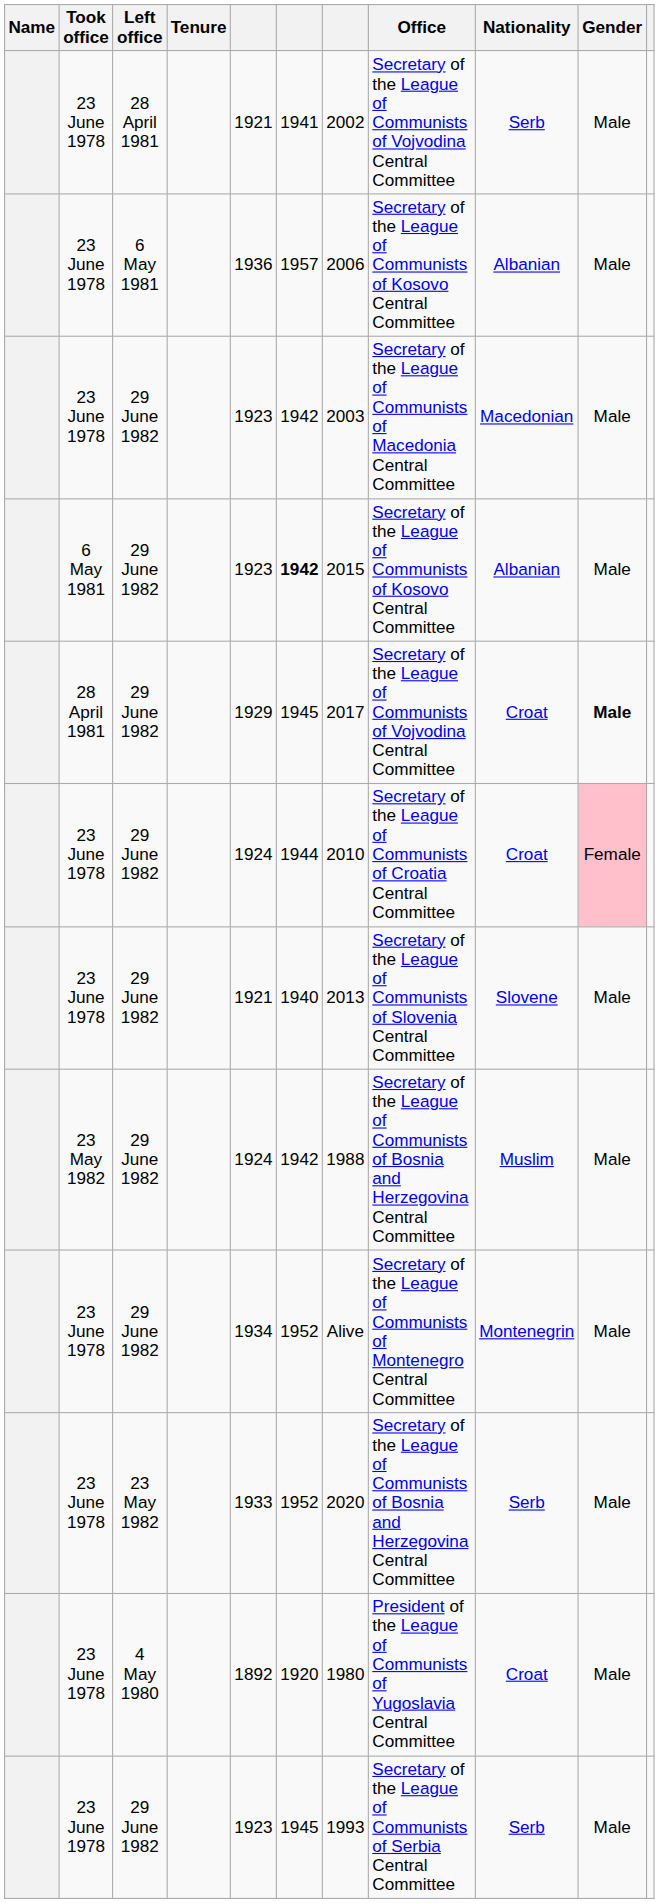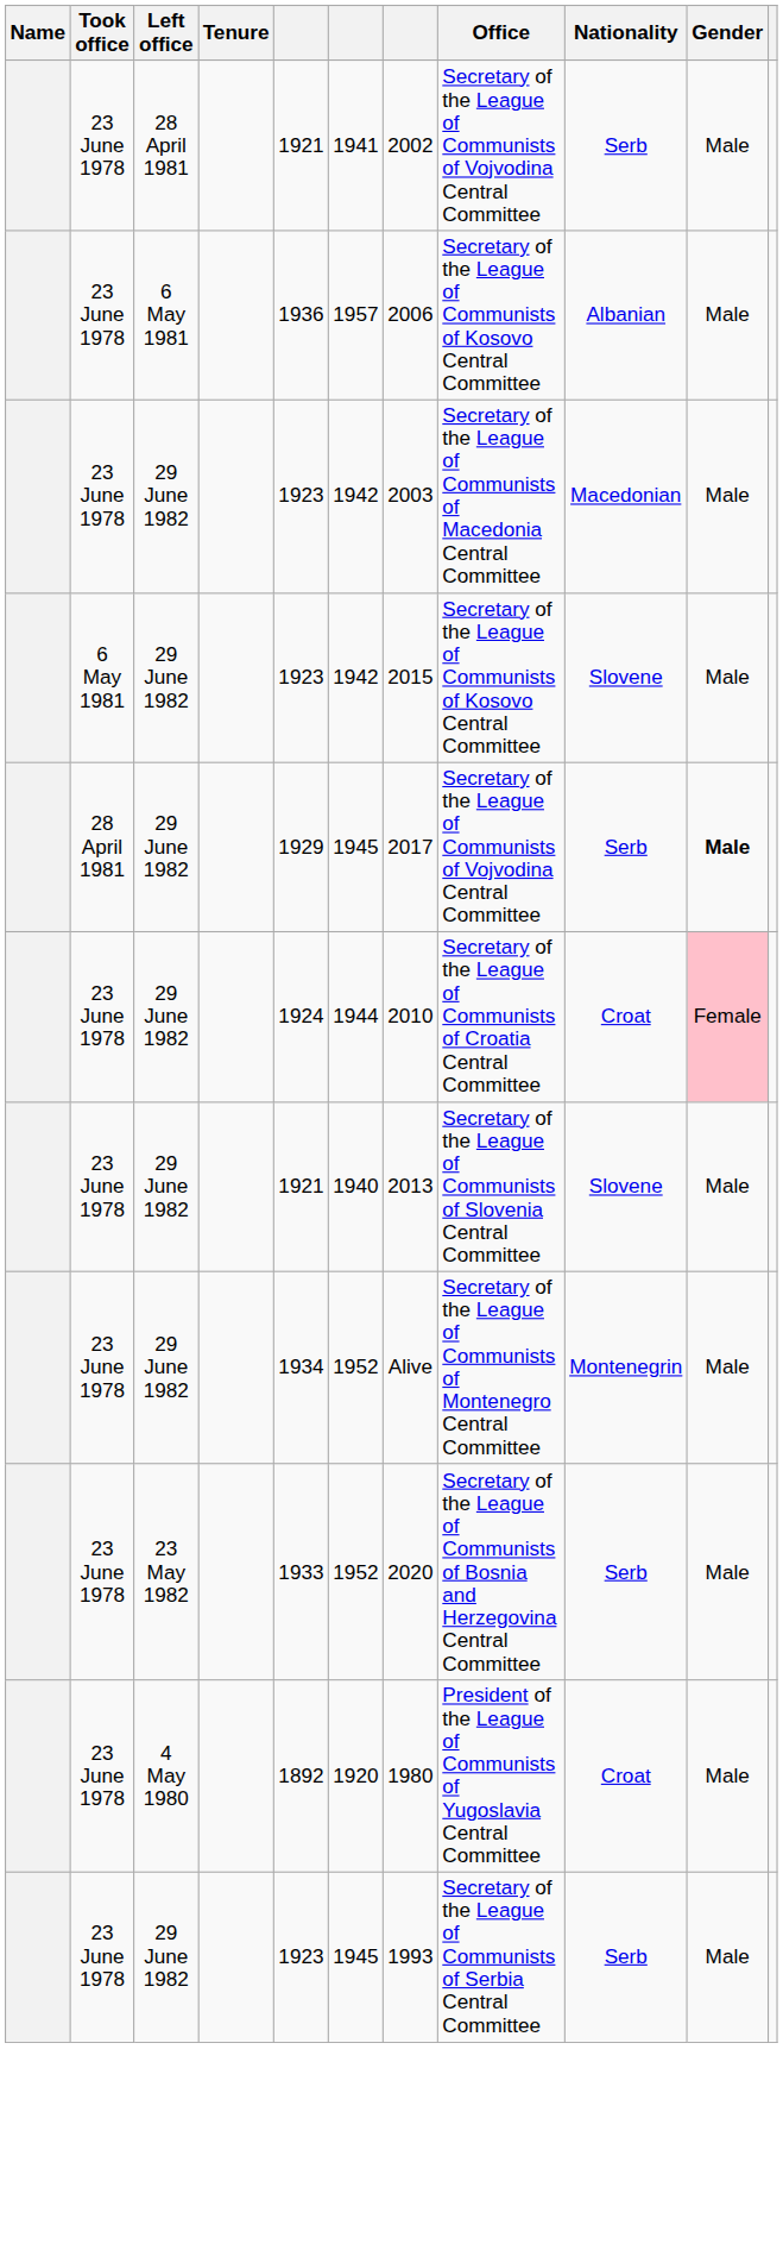6 May 1981 / 29 June 1982 | column 6: bold -> normal
6 May 1981 / 29 June 1982 | Nationality: Albanian -> Slovene
28 April 1981 / 29 June 1982 | Nationality: Croat -> Serb
- row: 23 May 1982 | 29 June 1982 | 1924 | 1942 | 1988 | Secretary of the League of Communists of Bosnia and Herzegovina Central Committee | Muslim | Male
